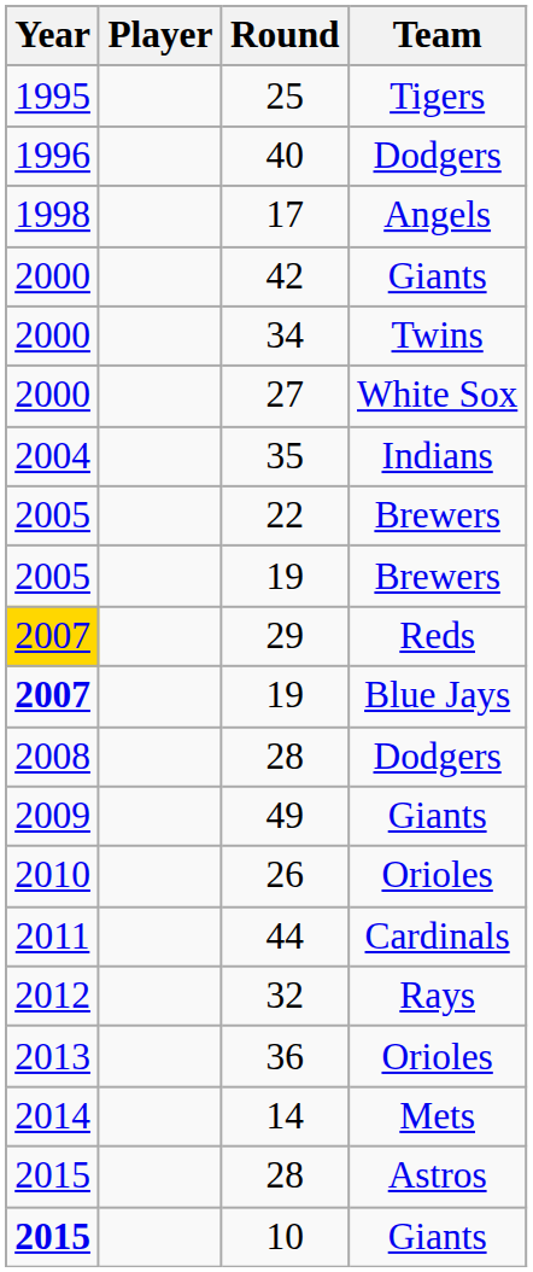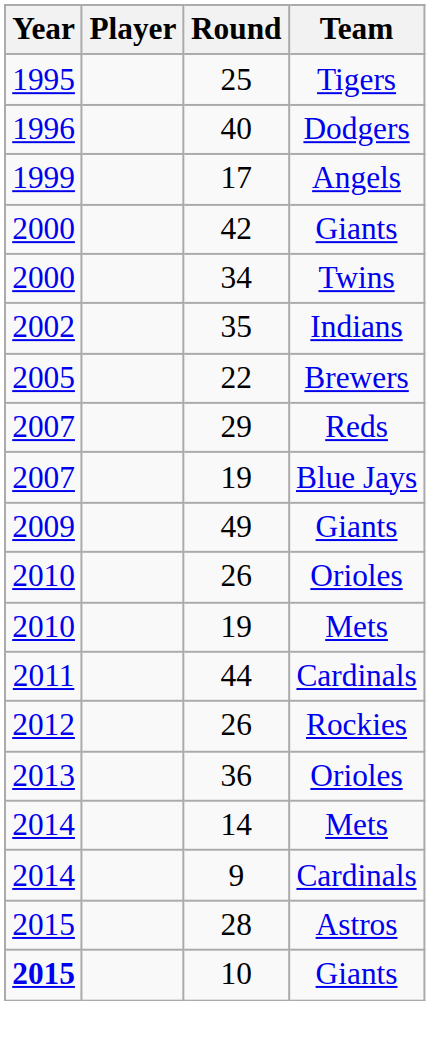17 | Year: 1998 -> 1999
- row: 2000 | 27 | White Sox
35 | Year: 2004 -> 2002
- row: 2005 | 19 | Brewers
29 | Year: gold background -> no background
19 / Blue Jays | Year: bold -> normal
- row: 2008 | 28 | Dodgers
+ row: 2010 | 19 | Mets
- row: 2012 | 32 | Rays
+ row: 2012 | 26 | Rockies
+ row: 2014 | 9 | Cardinals
